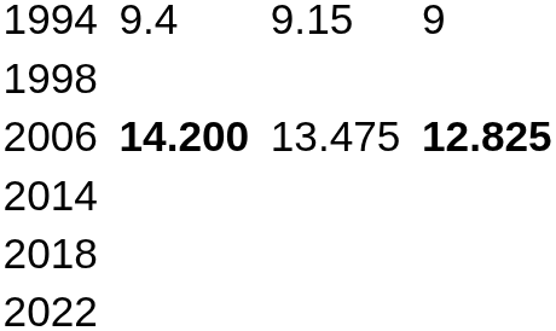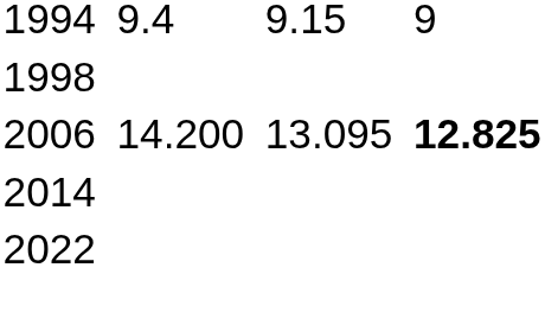2006 | column 3: bold -> normal
2006 | column 5: 13.475 -> 13.095
- row: 2018
